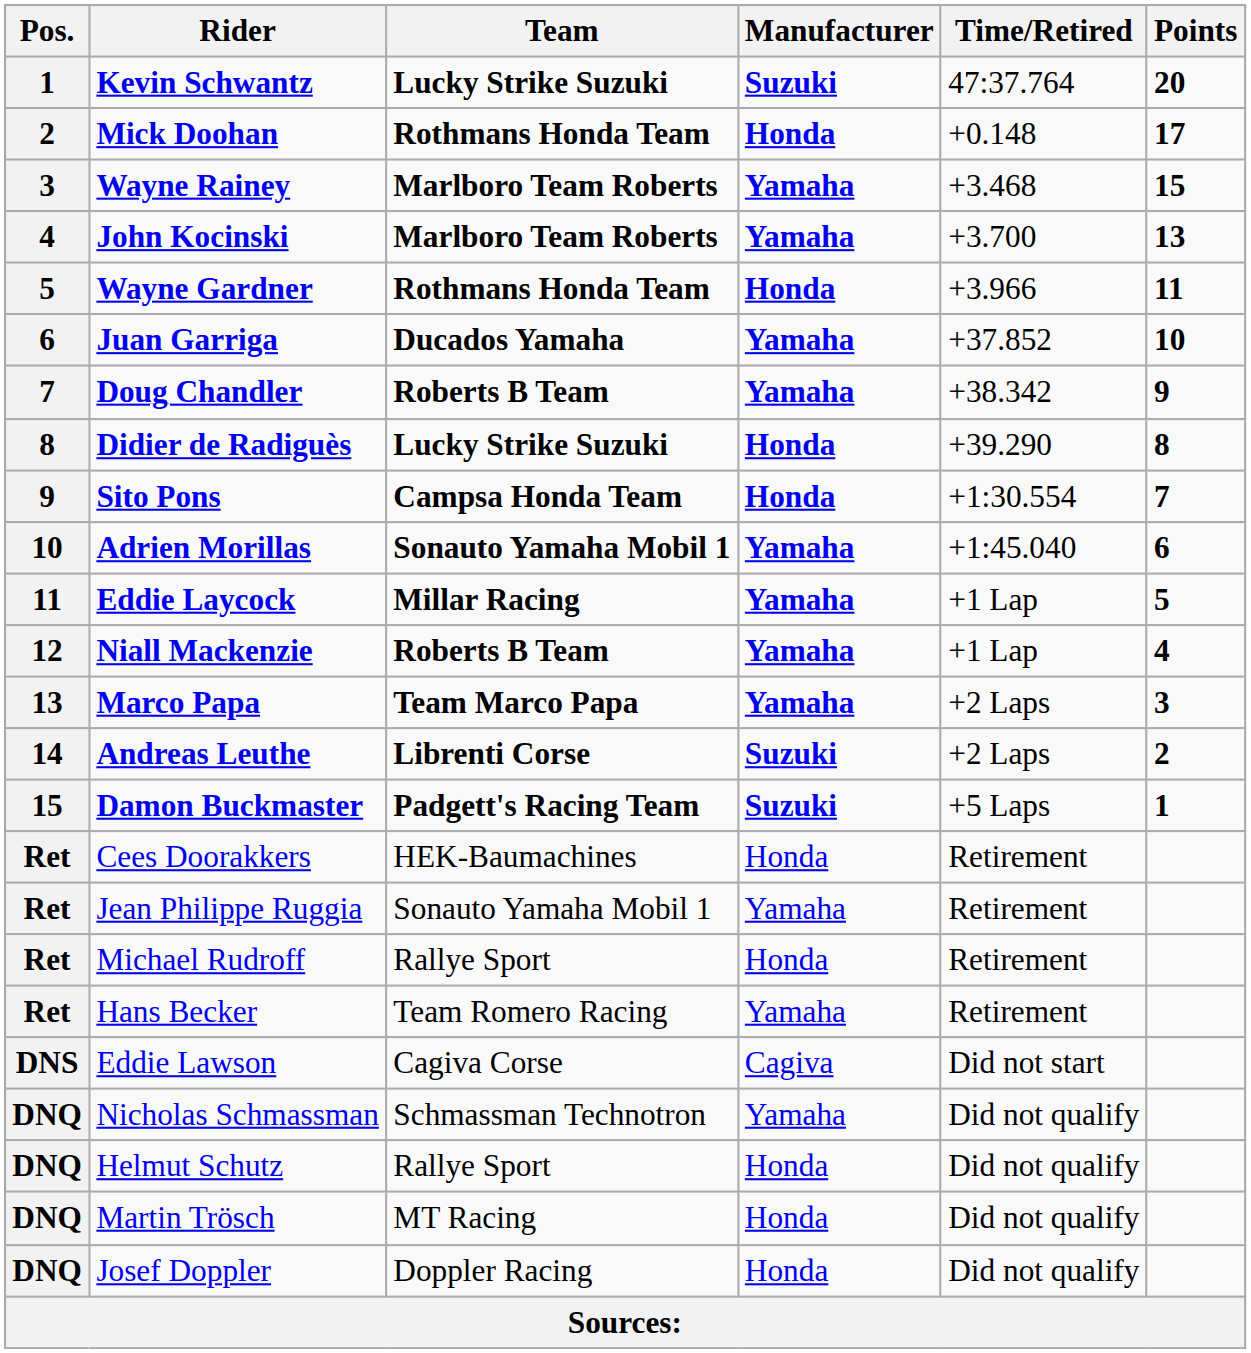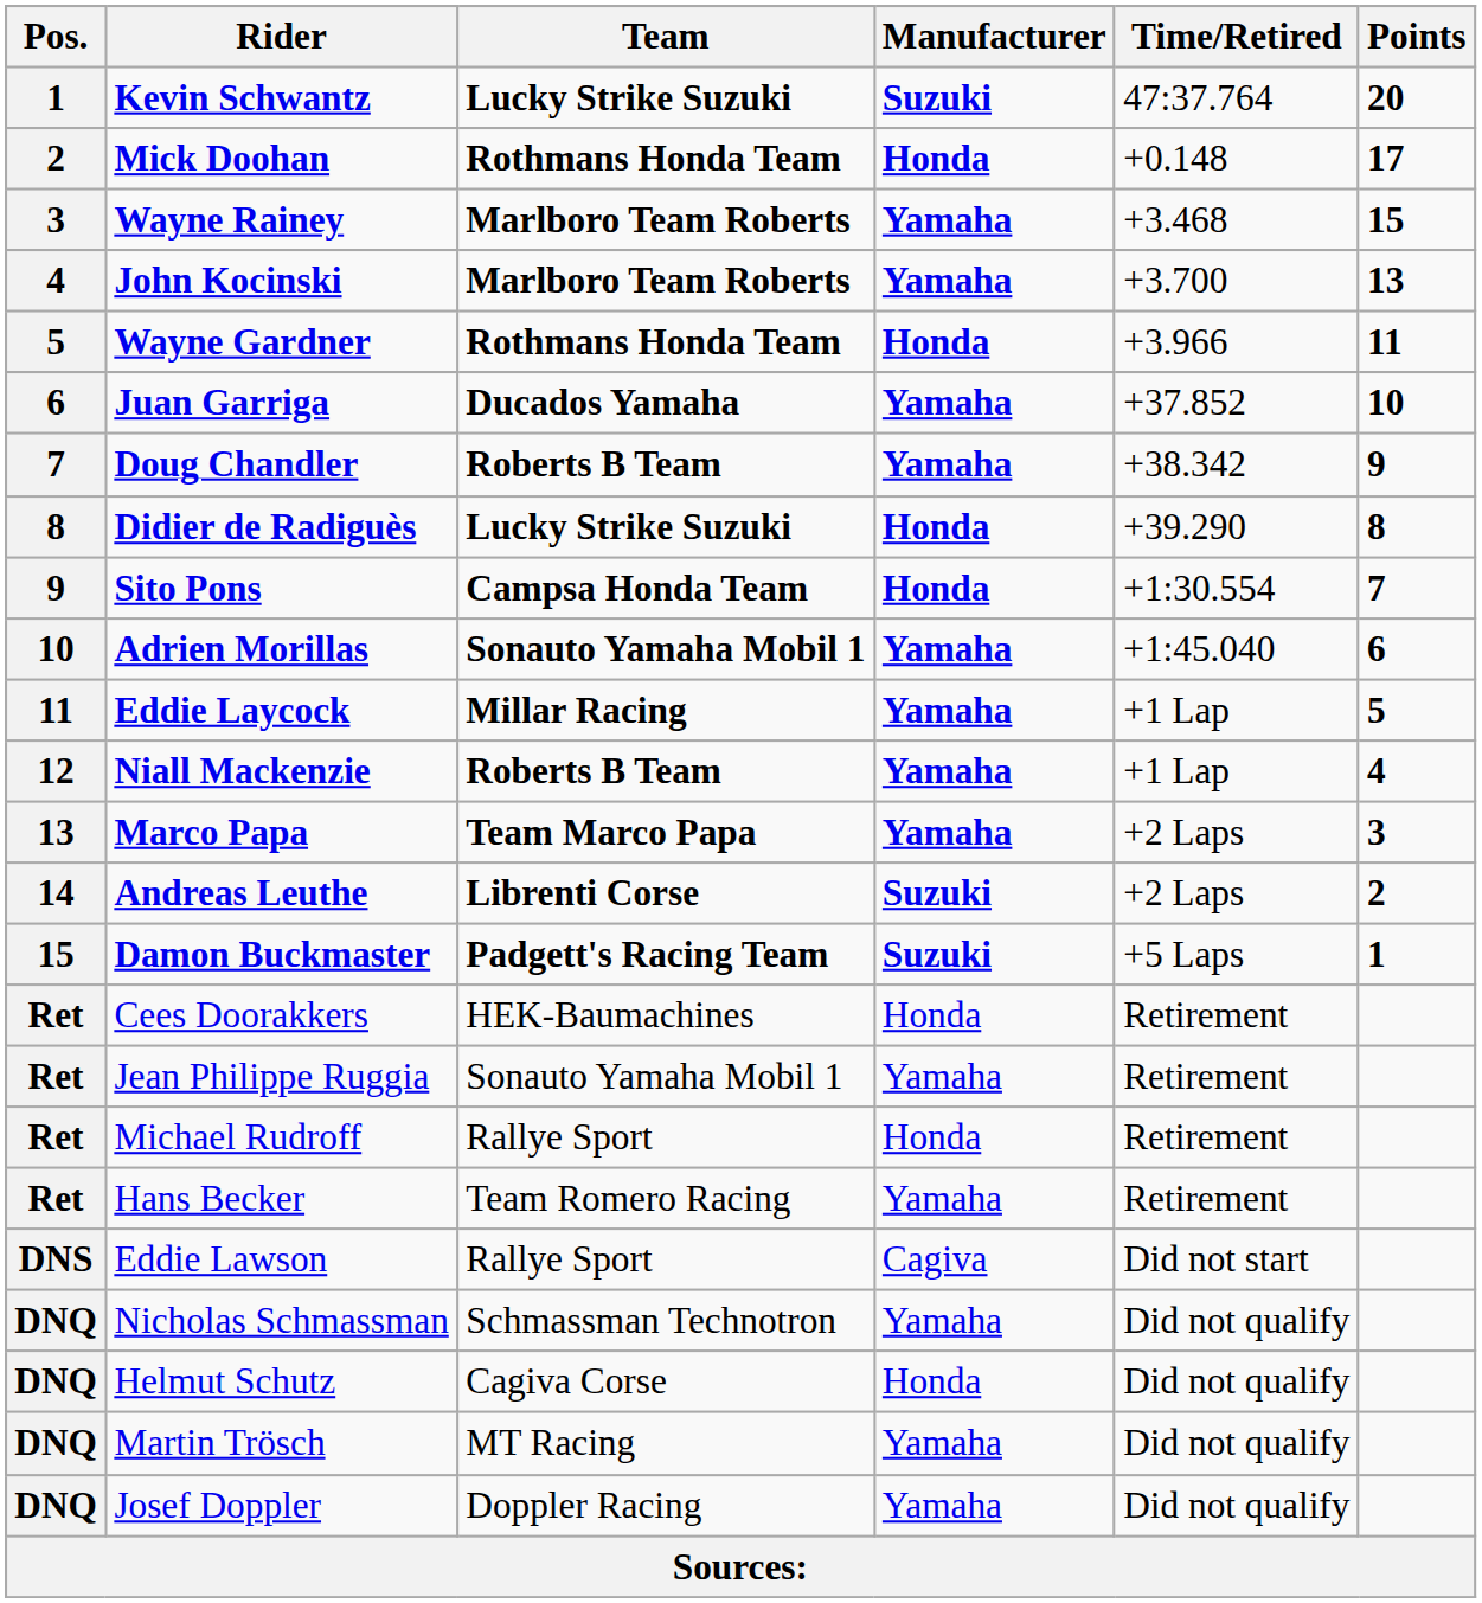Eddie Lawson | Team: Cagiva Corse -> Rallye Sport
Helmut Schutz | Team: Rallye Sport -> Cagiva Corse
Martin Trösch | Manufacturer: Honda -> Yamaha
Josef Doppler | Manufacturer: Honda -> Yamaha
